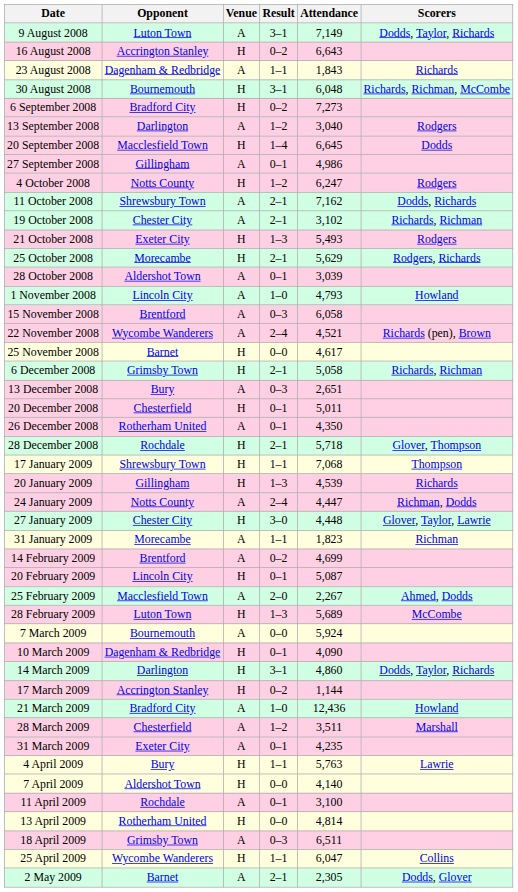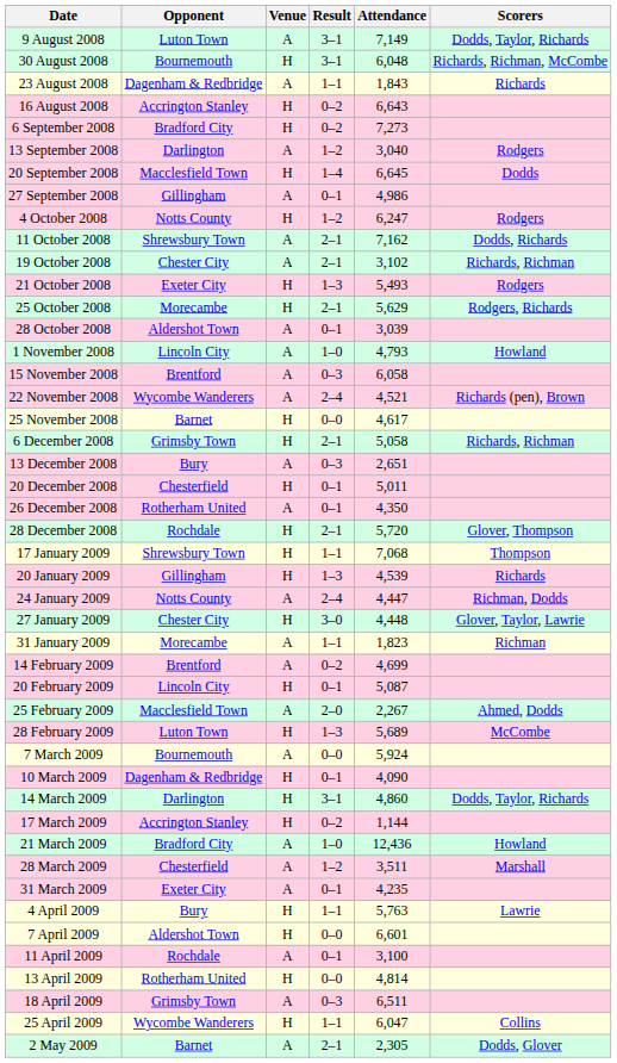rows swapped: 16 August 2008 <-> 30 August 2008
28 December 2008 | Attendance: 5,718 -> 5,720
7 April 2009 | Attendance: 4,140 -> 6,601
